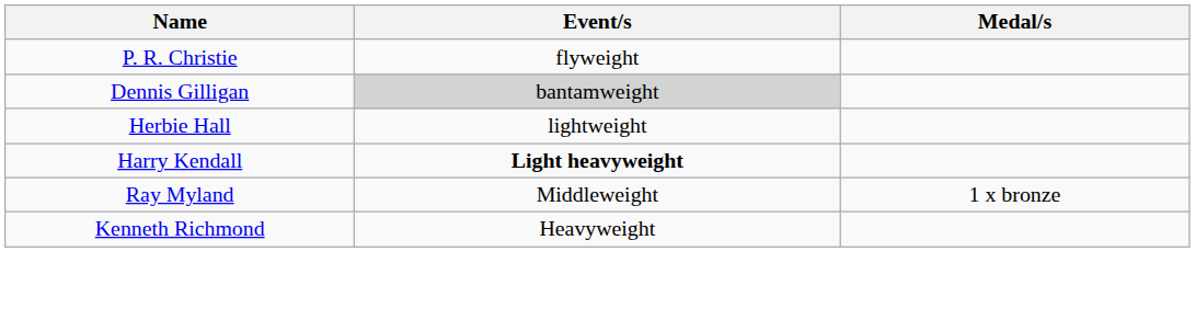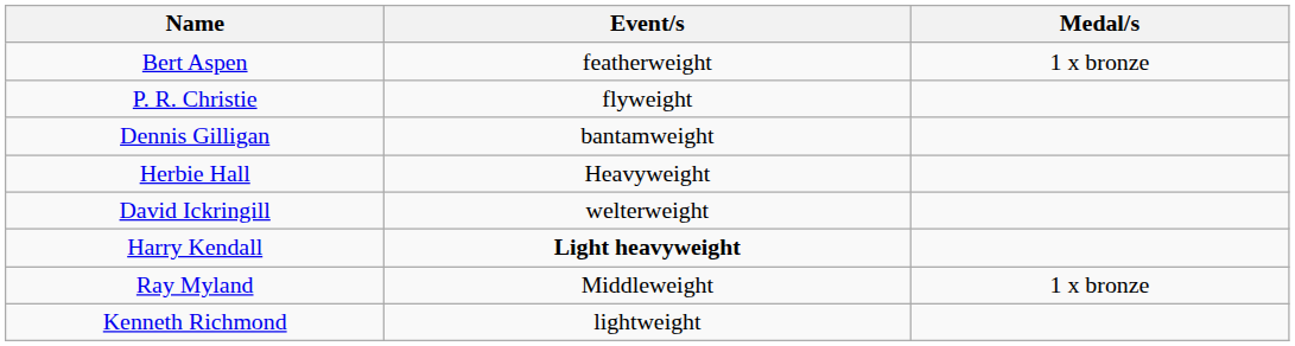+ row: Bert Aspen | featherweight | 1 x bronze
Dennis Gilligan | Event/s: lightgrey background -> no background
Herbie Hall | Event/s: lightweight -> Heavyweight
+ row: David Ickringill | welterweight
Kenneth Richmond | Event/s: Heavyweight -> lightweight
